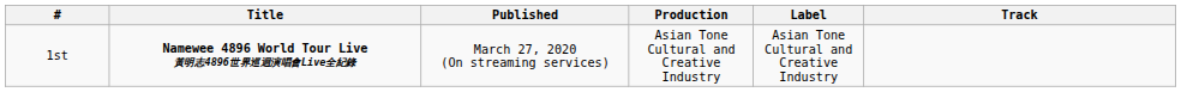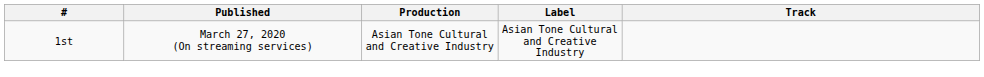- column: Title | Namewee 4896 World Tour Live 黃明志4896世界巡迴演唱會Live全紀錄
